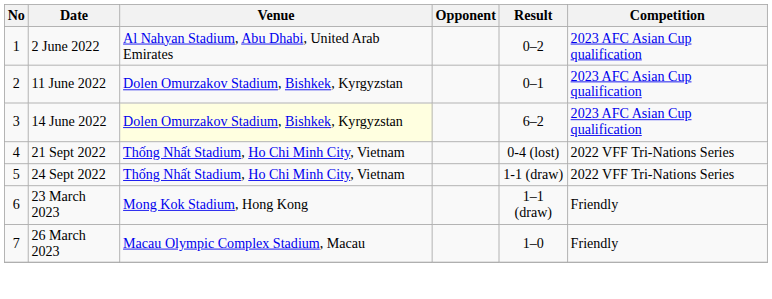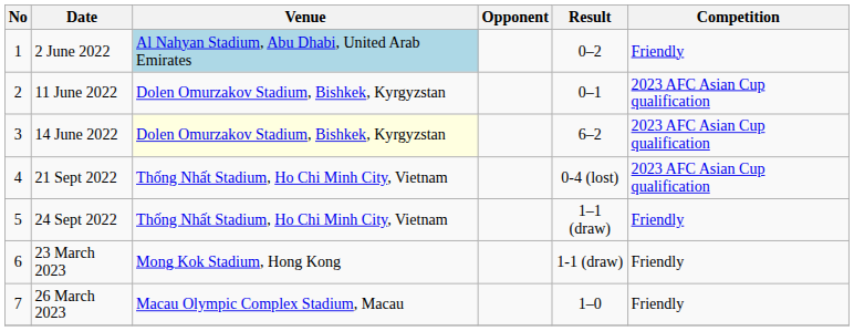2 June 2022 | Venue: no background -> lightblue background
2 June 2022 | Competition: 2023 AFC Asian Cup qualification -> Friendly
21 Sept 2022 | Competition: 2022 VFF Tri-Nations Series -> 2023 AFC Asian Cup qualification
24 Sept 2022 | Result: 1-1 (draw) -> 1–1 (draw)
24 Sept 2022 | Competition: 2022 VFF Tri-Nations Series -> Friendly
23 March 2023 | Result: 1–1 (draw) -> 1-1 (draw)
